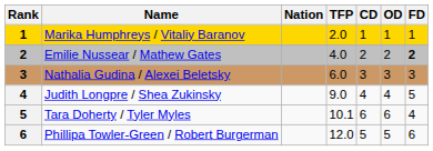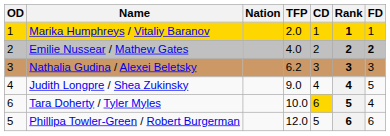columns swapped: Rank <-> OD
Nathalia Gudina / Alexei Beletsky | TFP: 6.0 -> 6.2
Tara Doherty / Tyler Myles | TFP: 10.1 -> 10.0
Tara Doherty / Tyler Myles | CD: no background -> gold background
